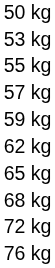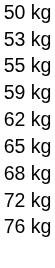- row: 57 kg
